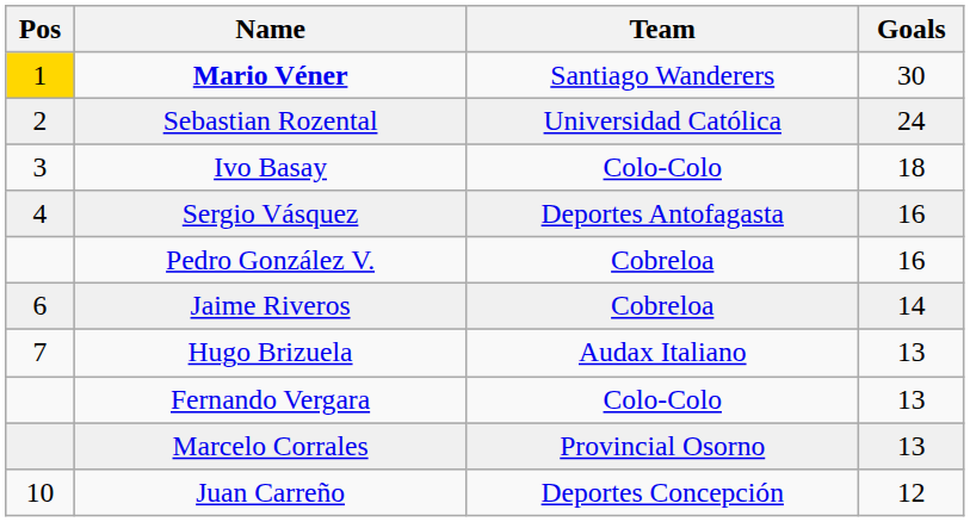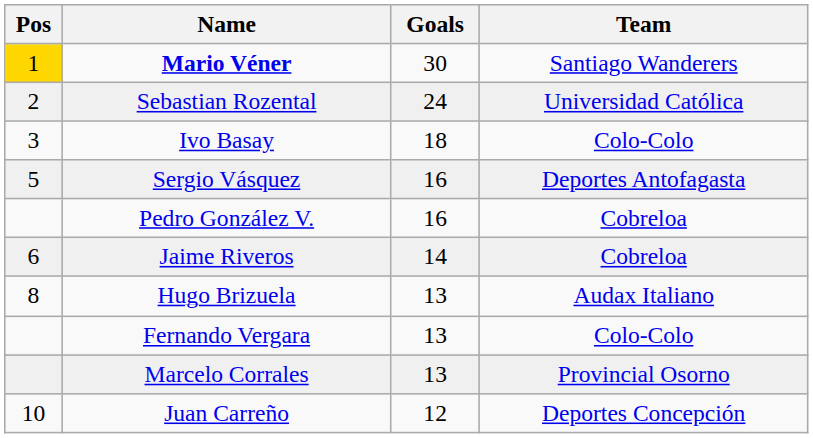columns swapped: Team <-> Goals
Sergio Vásquez | Pos: 4 -> 5
Hugo Brizuela | Pos: 7 -> 8
